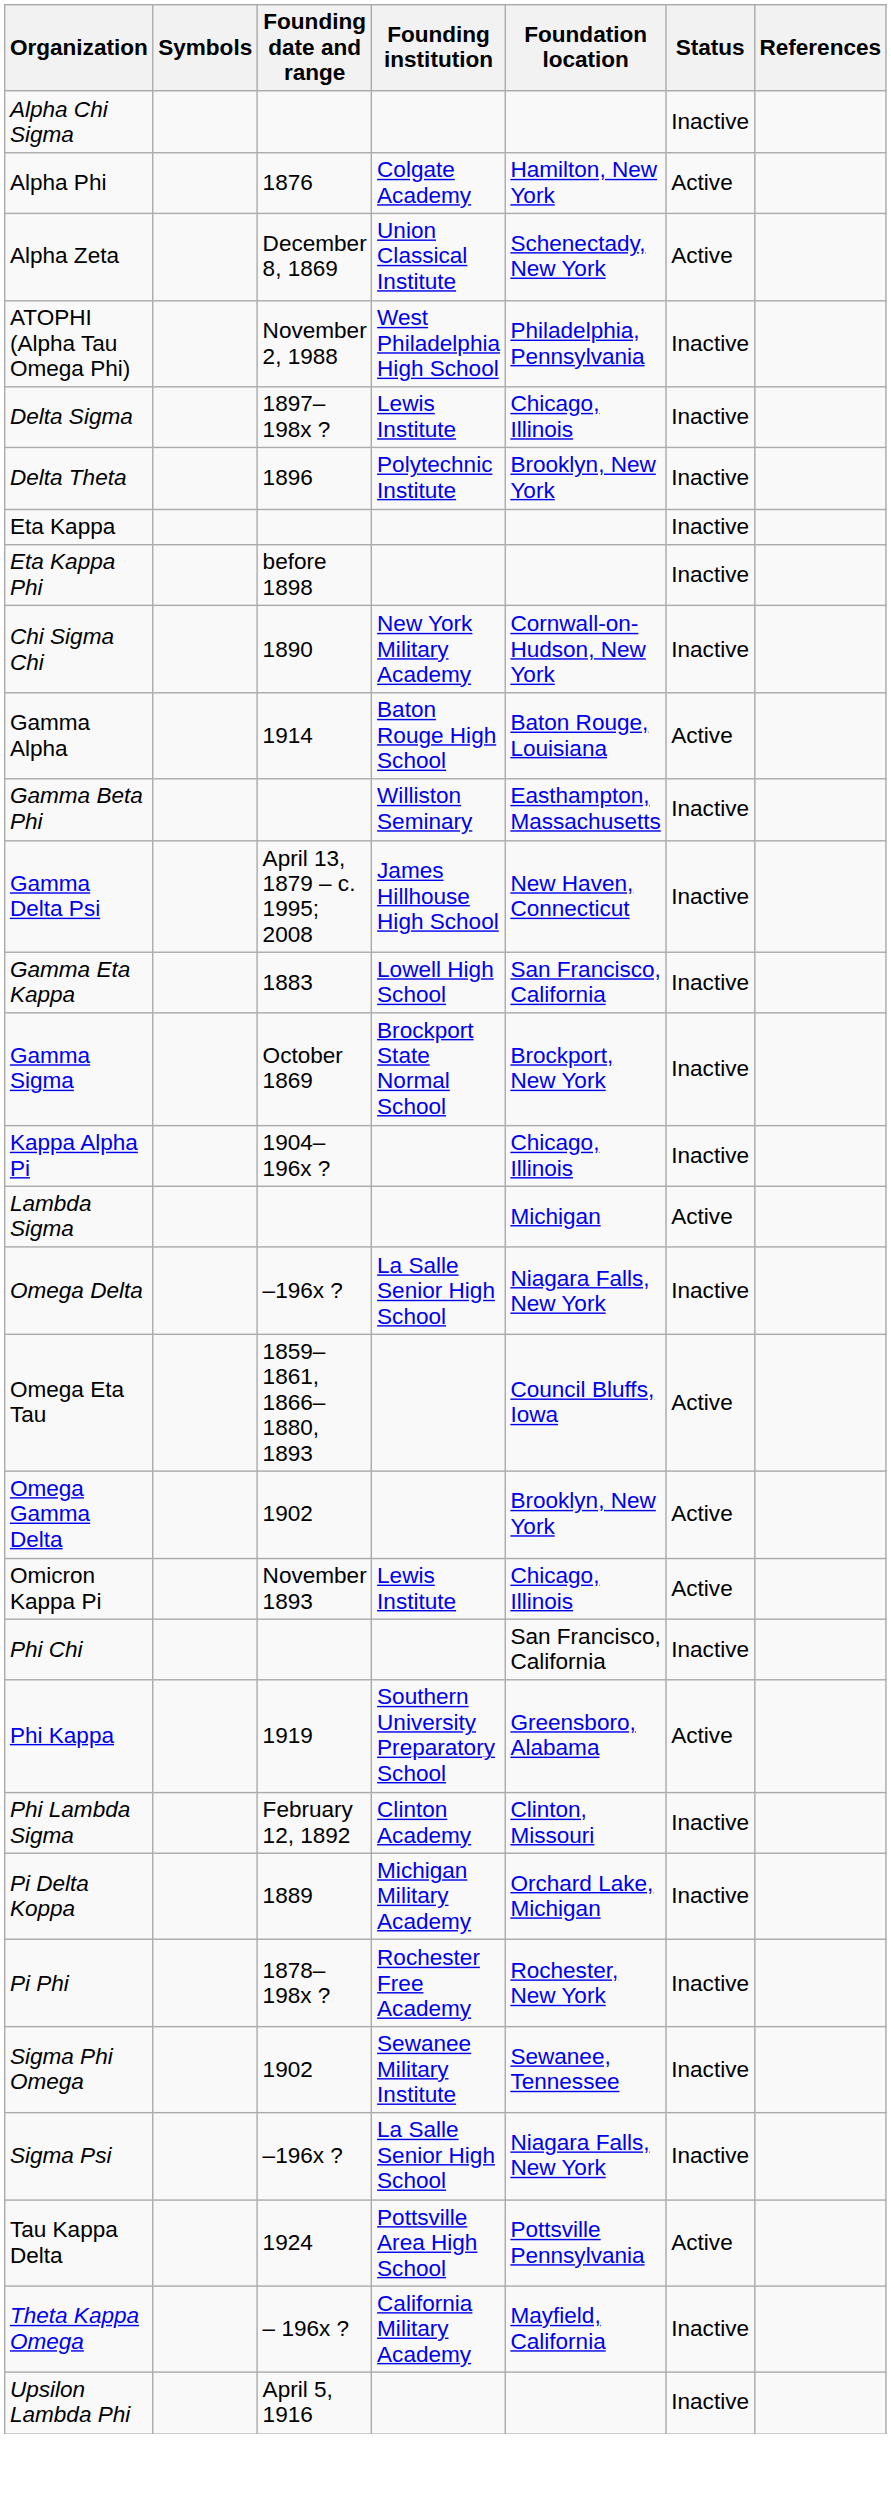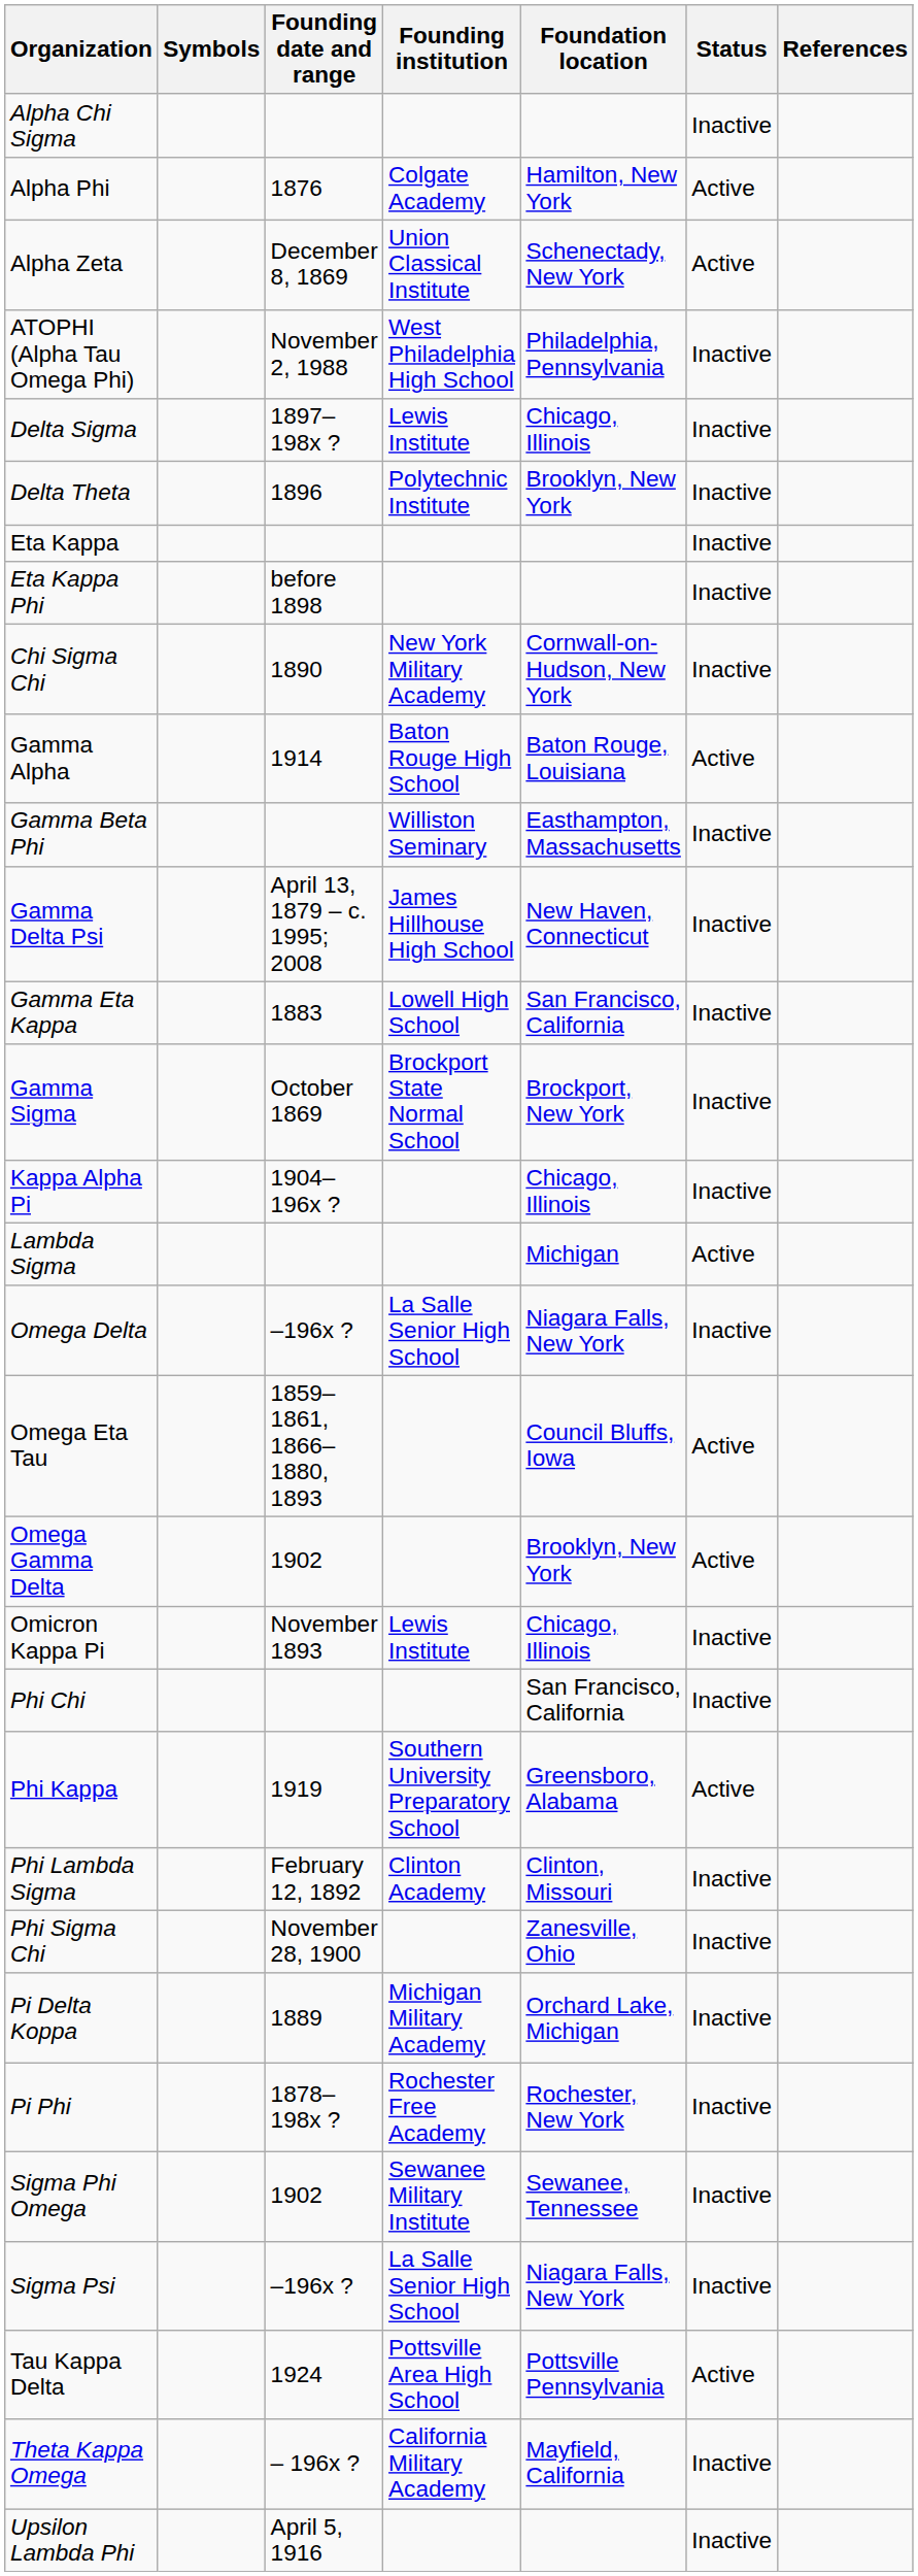Omicron Kappa Pi | Status: Active -> Inactive
+ row: Phi Sigma Chi | November 28, 1900 | Zanesville, Ohio | Inactive
